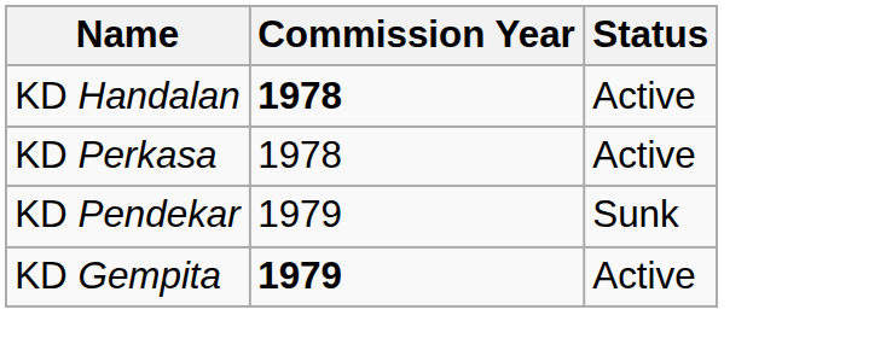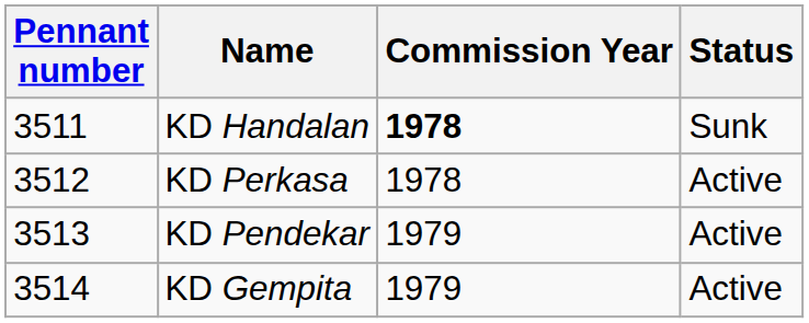+ column: Pennant number | 3511 | 3512 | 3513 | 3514
KD Handalan | Status: Active -> Sunk
KD Pendekar | Status: Sunk -> Active
KD Gempita | Commission Year: bold -> normal
